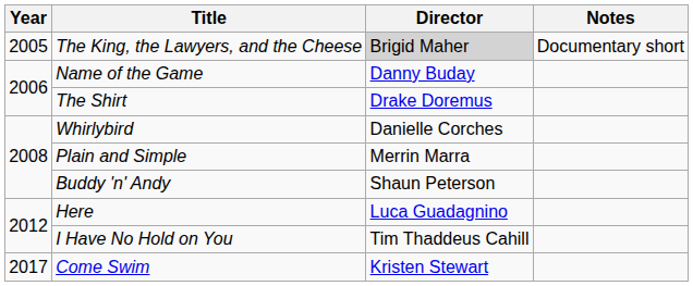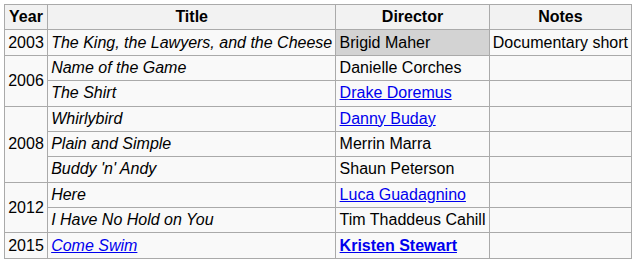The King, the Lawyers, and the Cheese | Year: 2005 -> 2003
Name of the Game | Director: Danny Buday -> Danielle Corches
Whirlybird | Director: Danielle Corches -> Danny Buday
Come Swim | Year: 2017 -> 2015
Come Swim | Director: normal -> bold
